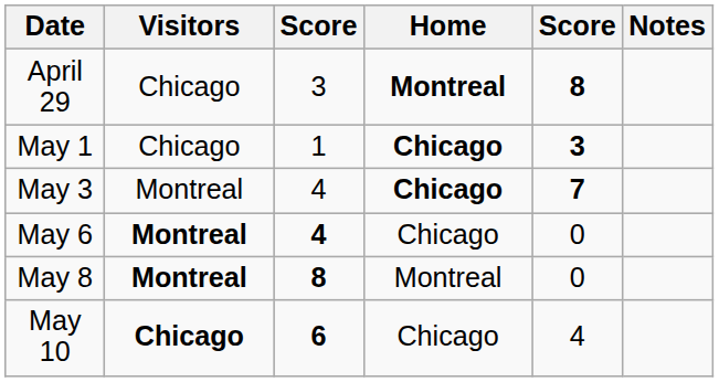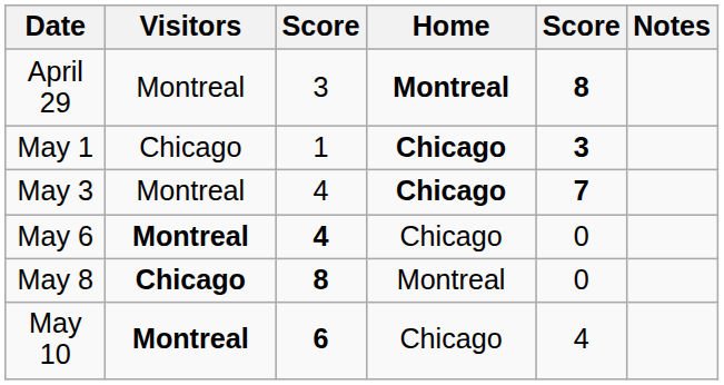April 29 | Visitors: Chicago -> Montreal
May 8 | Visitors: Montreal -> Chicago
May 10 | Visitors: Chicago -> Montreal
